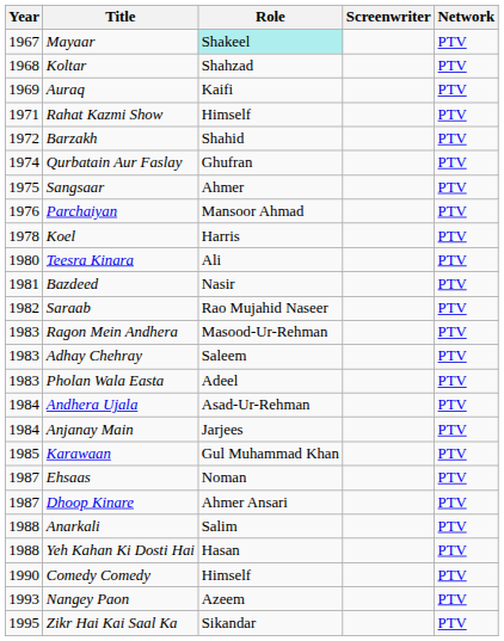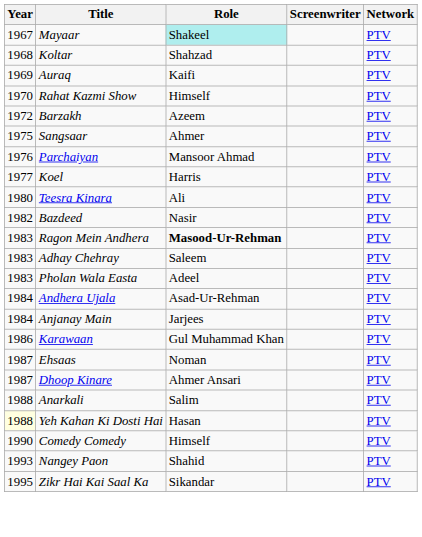Rahat Kazmi Show | Year: 1971 -> 1970
Barzakh | Role: Shahid -> Azeem
- row: 1974 | Qurbatain Aur Faslay | Ghufran | PTV
Koel | Year: 1978 -> 1977
Bazdeed | Year: 1981 -> 1982
- row: 1982 | Saraab | Rao Mujahid Naseer | PTV
Ragon Mein Andhera | Role: normal -> bold
Karawaan | Year: 1985 -> 1986
Yeh Kahan Ki Dosti Hai | Year: no background -> lightyellow background
Nangey Paon | Role: Azeem -> Shahid
